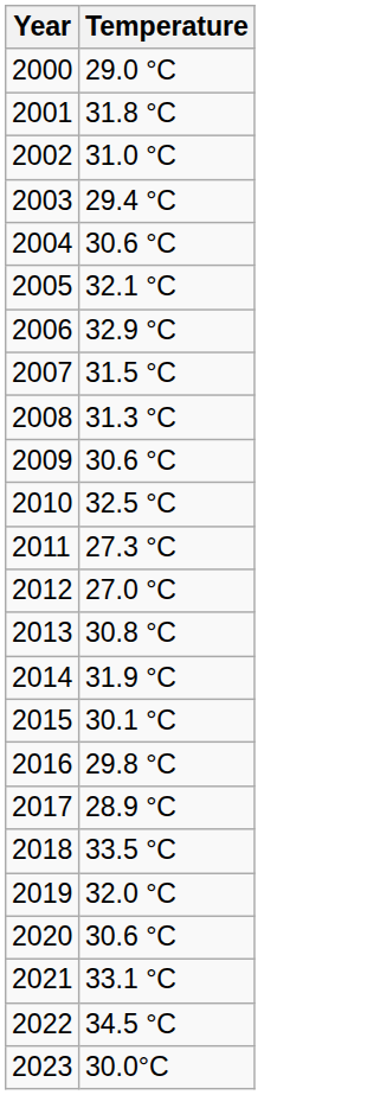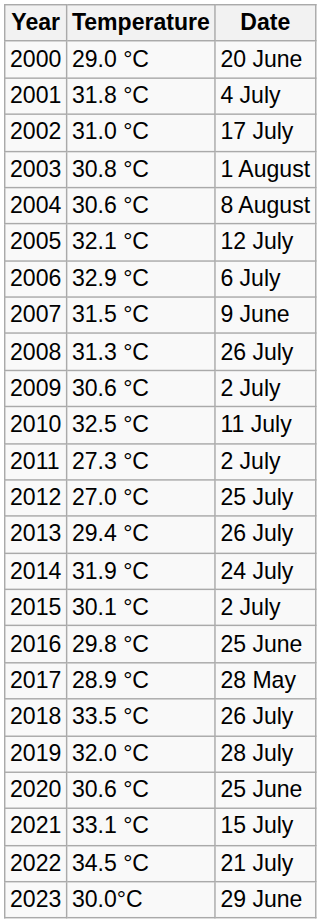+ column: Date | 20 June | 4 July | 17 July | 1 August | 8 August | 12 July | 6 July | 9 June | 26 July | 2 July | 11 July | 2 July | 25 July | 26 July | 24 July | 2 July | 25 June | 28 May | 26 July | 28 July | 25 June | 15 July | 21 July | 29 June
2003 | Temperature: 29.4 °C -> 30.8 °C
2013 | Temperature: 30.8 °C -> 29.4 °C
